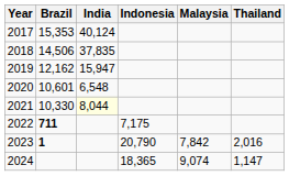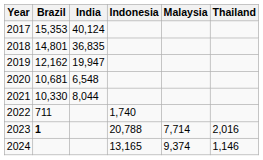2018 | Brazil: 14,506 -> 14,801
2018 | India: 37,835 -> 36,835
2019 | India: 15,947 -> 19,947
2020 | Brazil: 10,601 -> 10,681
2021 | India: lightyellow background -> no background
2022 | Brazil: bold -> normal
2022 | Indonesia: 7,175 -> 1,740
2023 | Indonesia: 20,790 -> 20,788
2023 | Malaysia: 7,842 -> 7,714
2024 | Indonesia: 18,365 -> 13,165
2024 | Malaysia: 9,074 -> 9,374
2024 | Thailand: 1,147 -> 1,146
